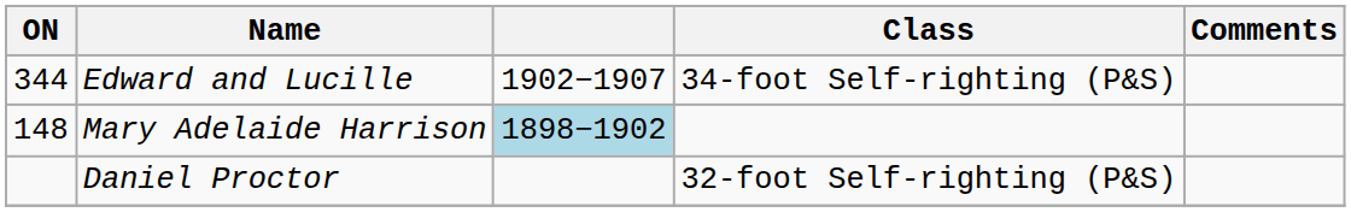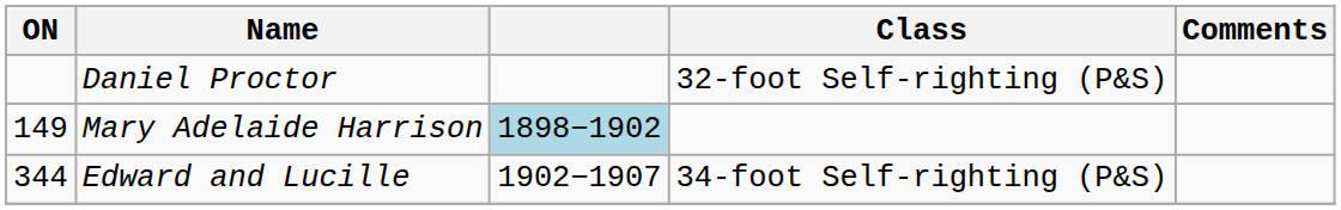rows swapped: Daniel Proctor <-> Edward and Lucille
Mary Adelaide Harrison | ON: 148 -> 149
